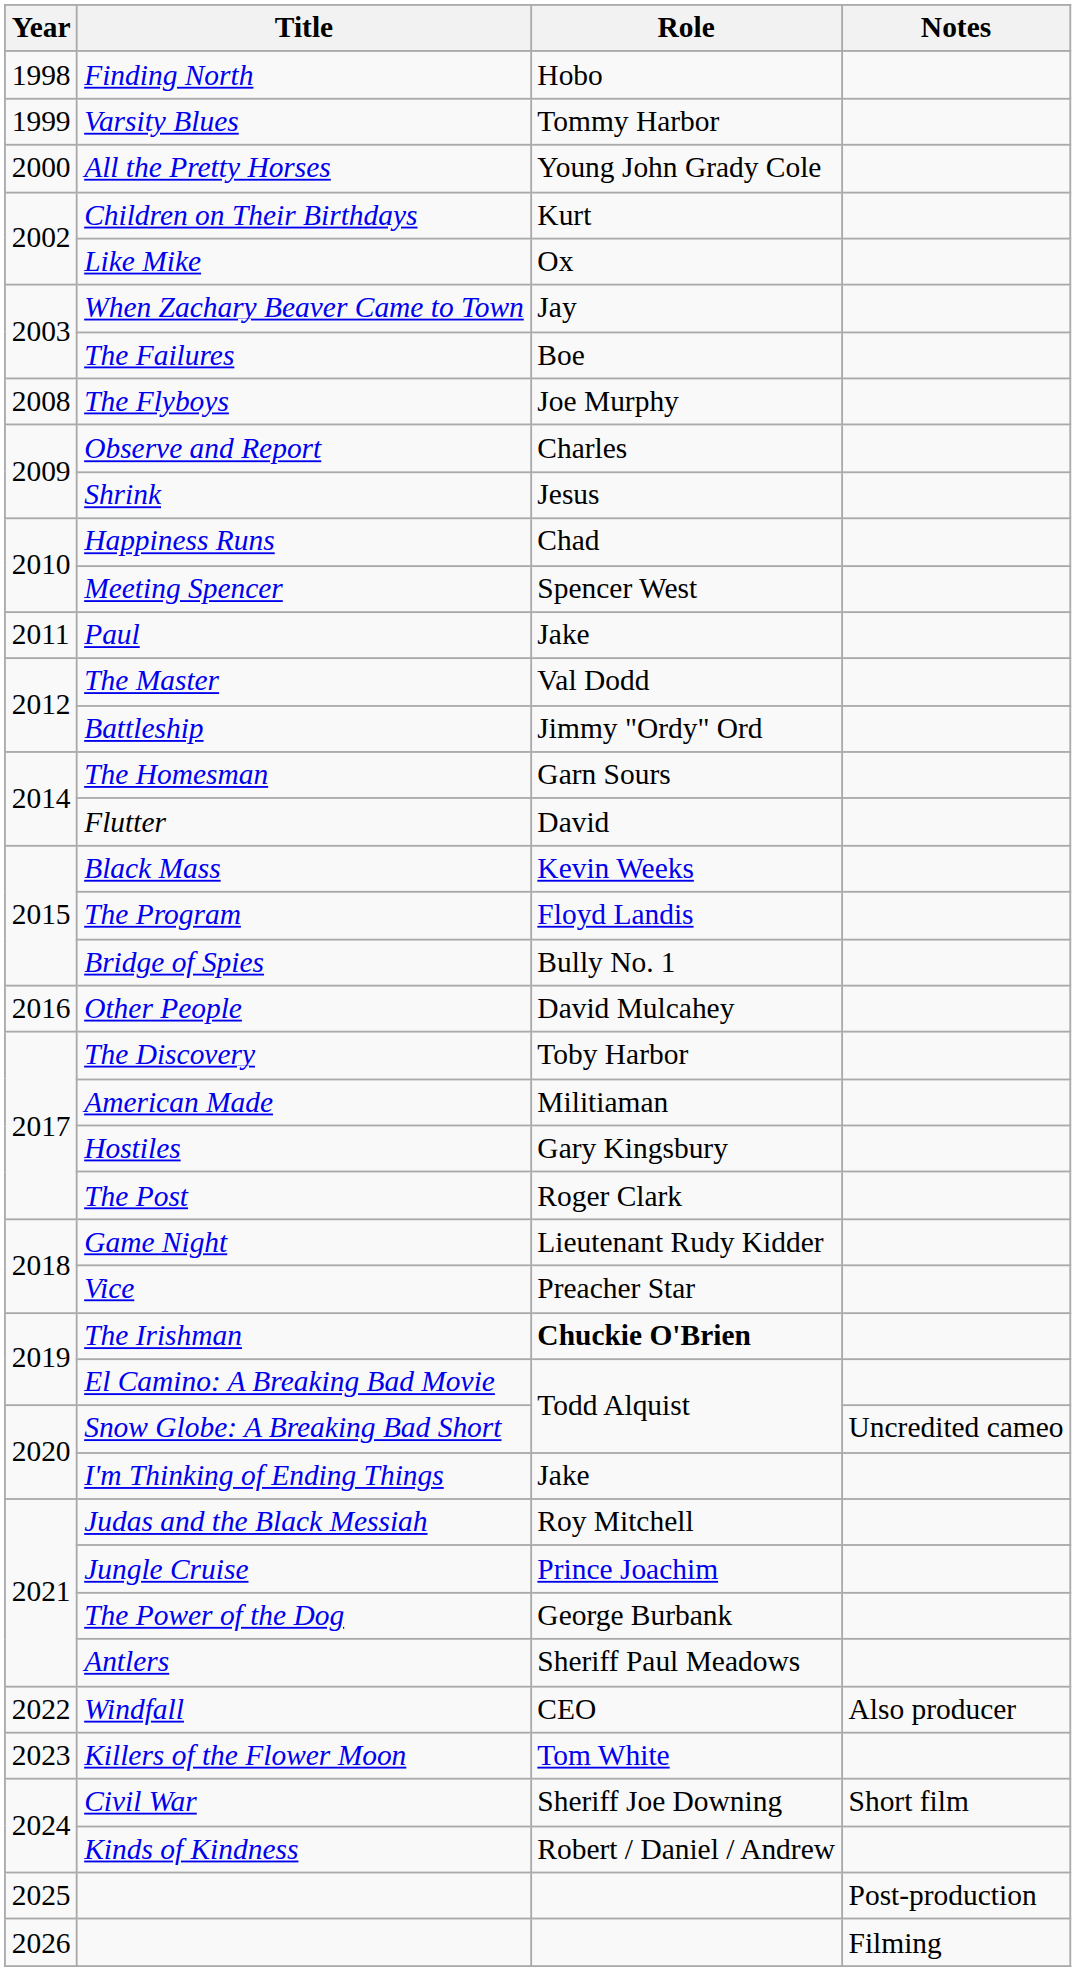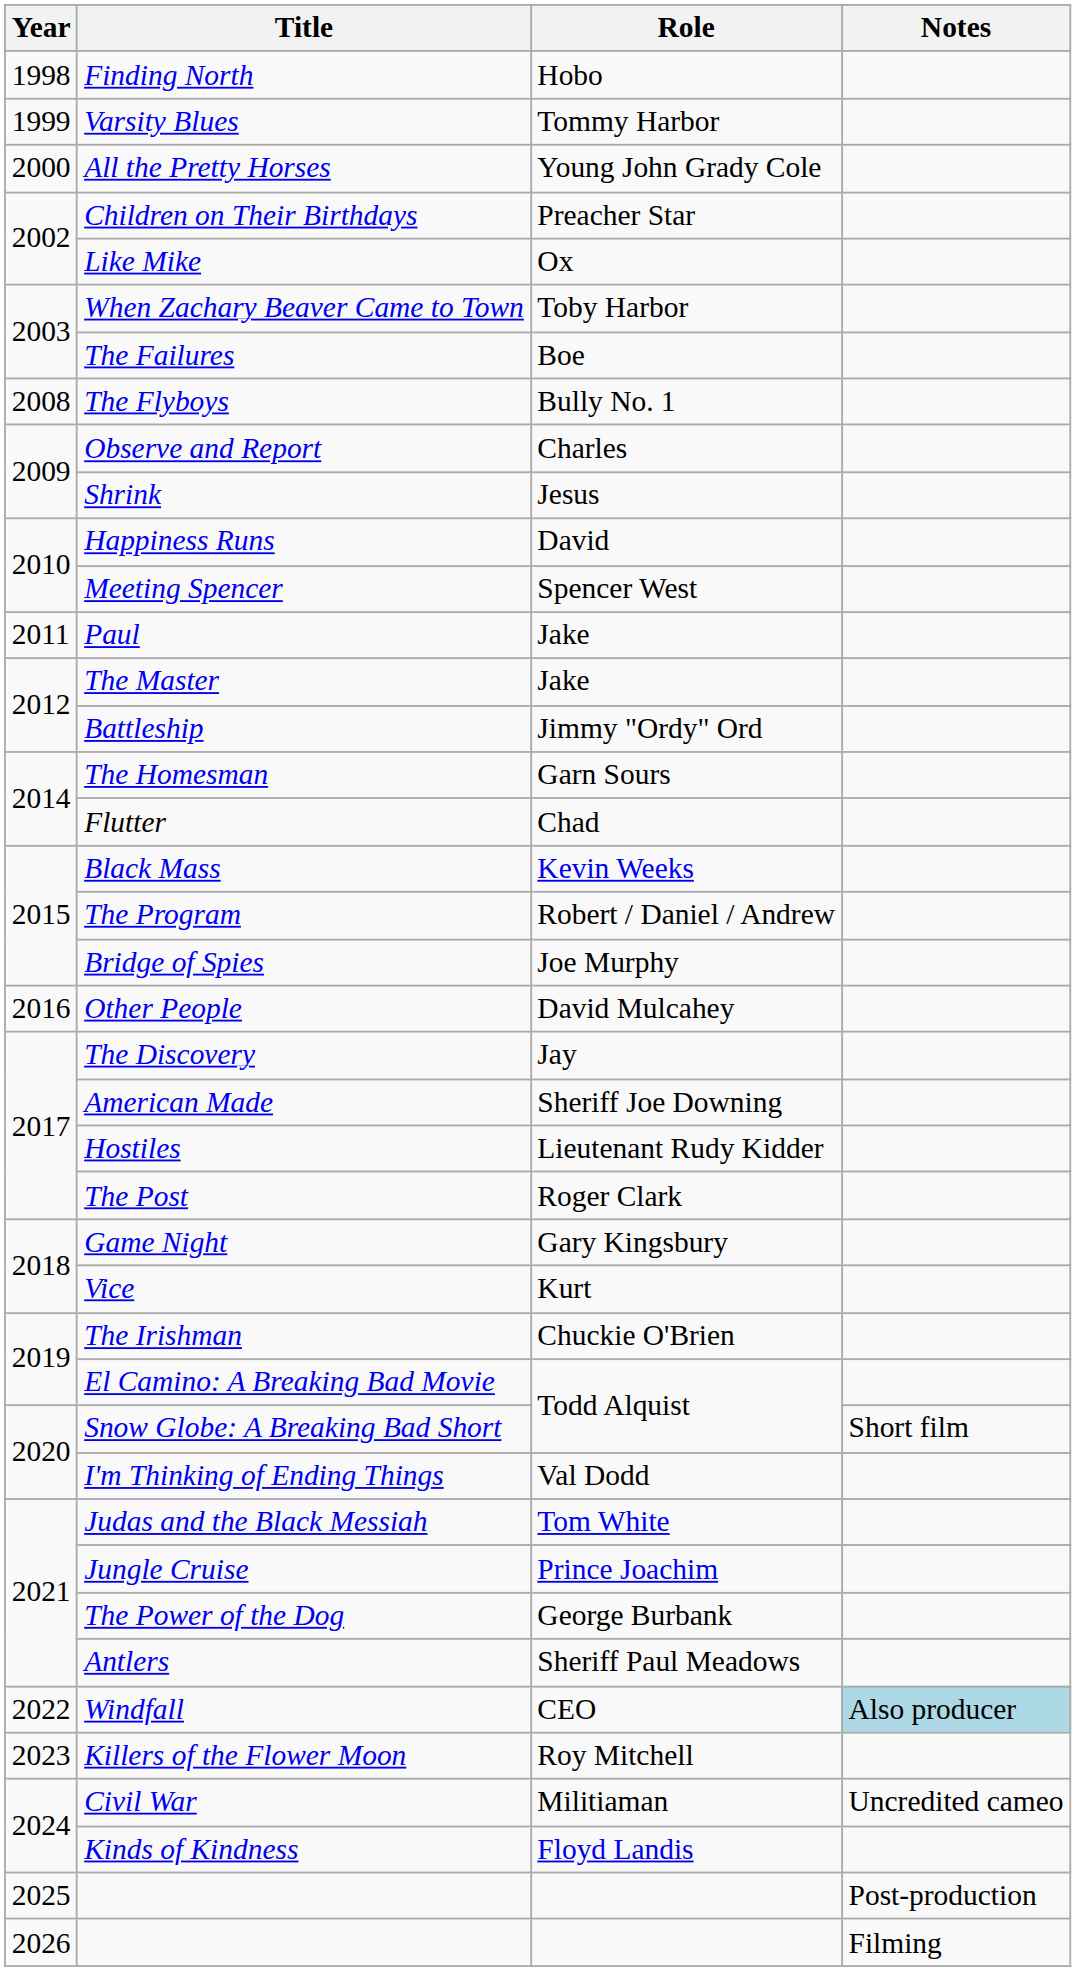Children on Their Birthdays | Role: Kurt -> Preacher Star
When Zachary Beaver Came to Town | Role: Jay -> Toby Harbor
The Flyboys | Role: Joe Murphy -> Bully No. 1
Happiness Runs | Role: Chad -> David
The Master | Role: Val Dodd -> Jake
Flutter | Role: David -> Chad
The Program | Role: Floyd Landis -> Robert / Daniel / Andrew
Bridge of Spies | Role: Bully No. 1 -> Joe Murphy
The Discovery | Role: Toby Harbor -> Jay
American Made | Role: Militiaman -> Sheriff Joe Downing
Hostiles | Role: Gary Kingsbury -> Lieutenant Rudy Kidder
Game Night | Role: Lieutenant Rudy Kidder -> Gary Kingsbury
Vice | Role: Preacher Star -> Kurt
The Irishman | Role: bold -> normal
Snow Globe: A Breaking Bad Short | Notes: Uncredited cameo -> Short film
I'm Thinking of Ending Things | Role: Jake -> Val Dodd
Judas and the Black Messiah | Role: Roy Mitchell -> Tom White
Windfall | Notes: no background -> lightblue background
Killers of the Flower Moon | Role: Tom White -> Roy Mitchell
Civil War | Role: Sheriff Joe Downing -> Militiaman
Civil War | Notes: Short film -> Uncredited cameo
Kinds of Kindness | Role: Robert / Daniel / Andrew -> Floyd Landis
